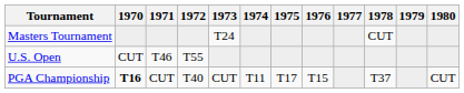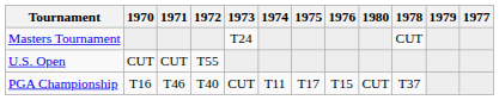columns swapped: 1977 <-> 1980
U.S. Open | 1971: T46 -> CUT
PGA Championship | 1970: bold -> normal
PGA Championship | 1971: CUT -> T46
